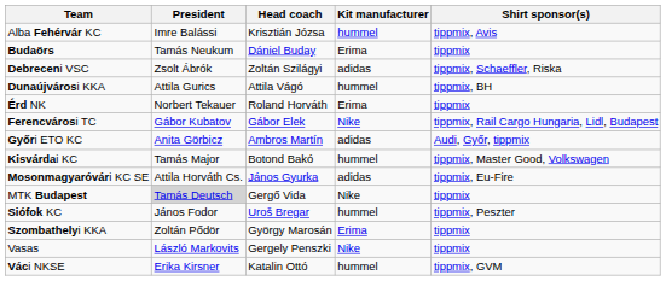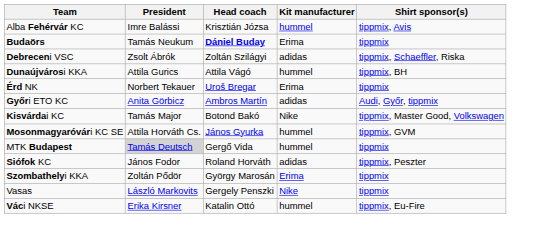Budaörs | Head coach: normal -> bold
Érd NK | Head coach: Roland Horváth -> Uroš Bregar
- row: Ferencvárosi TC | Gábor Kubatov | Gábor Elek | Nike | tippmix, Rail Cargo Hungaria, Lidl, Budapest
Kisvárdai KC | Kit manufacturer: hummel -> Nike
Mosonmagyaróvári KC SE | Kit manufacturer: adidas -> hummel
Mosonmagyaróvári KC SE | Shirt sponsor(s): tippmix, Eu-Fire -> tippmix, GVM
MTK Budapest | Kit manufacturer: Nike -> hummel
Siófok KC | Head coach: Uroš Bregar -> Roland Horváth
Siófok KC | Kit manufacturer: hummel -> adidas
Váci NKSE | Shirt sponsor(s): tippmix, GVM -> tippmix, Eu-Fire
